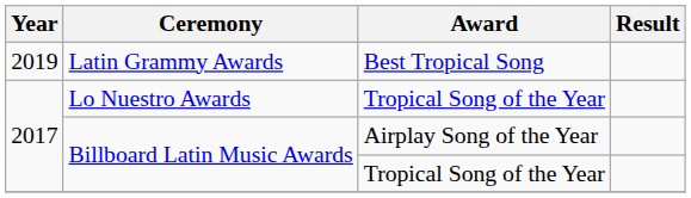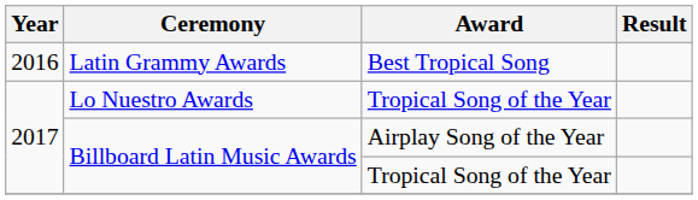Latin Grammy Awards | Year: 2019 -> 2016
